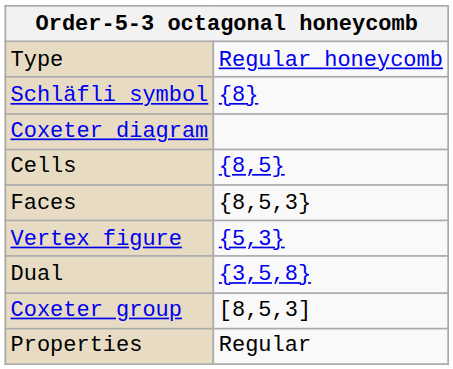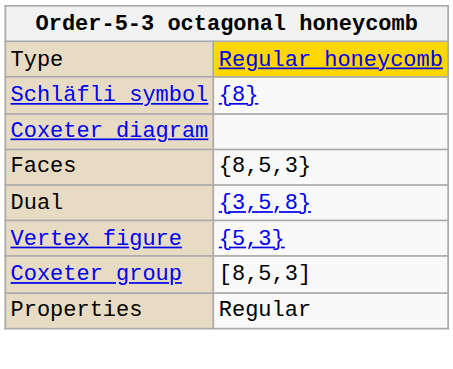Type | column 2: no background -> gold background
- row: Cells | {8,5}
rows swapped: Vertex figure <-> Dual
